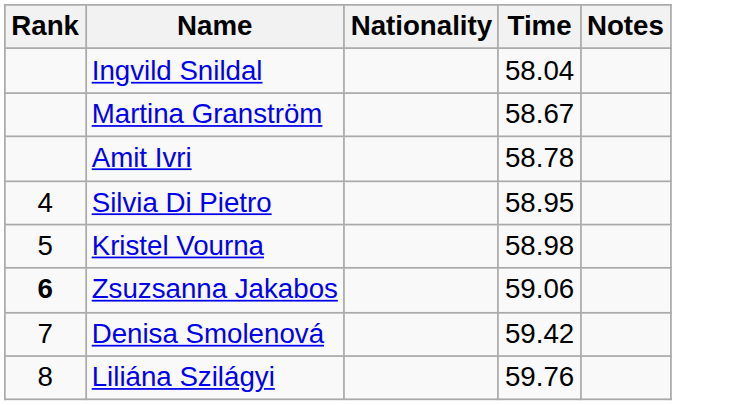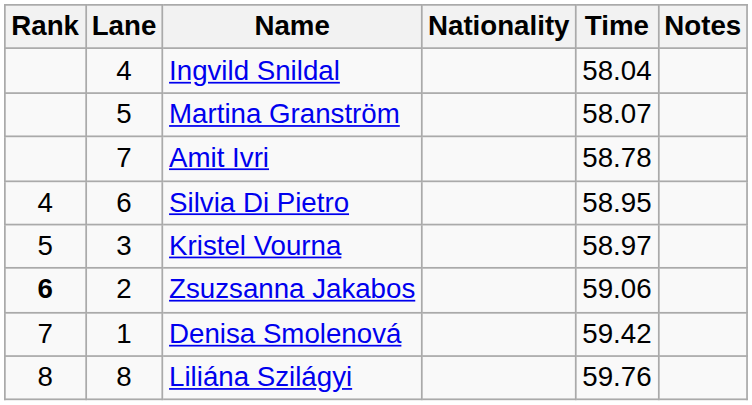+ column: Lane | 4 | 5 | 7 | 6 | 3 | 2 | 1 | 8
Martina Granström | Time: 58.67 -> 58.07
Kristel Vourna | Time: 58.98 -> 58.97
